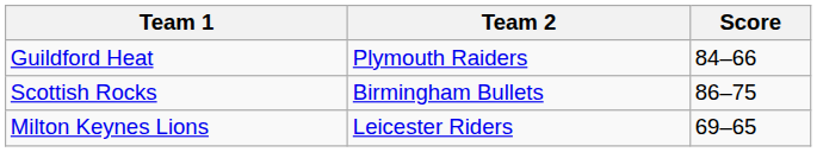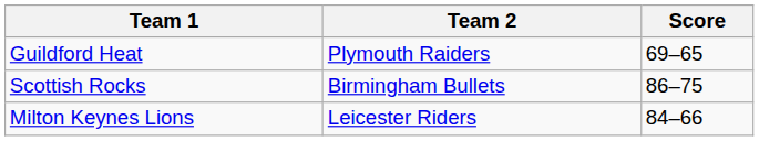Guildford Heat | Score: 84–66 -> 69–65
Milton Keynes Lions | Score: 69–65 -> 84–66
